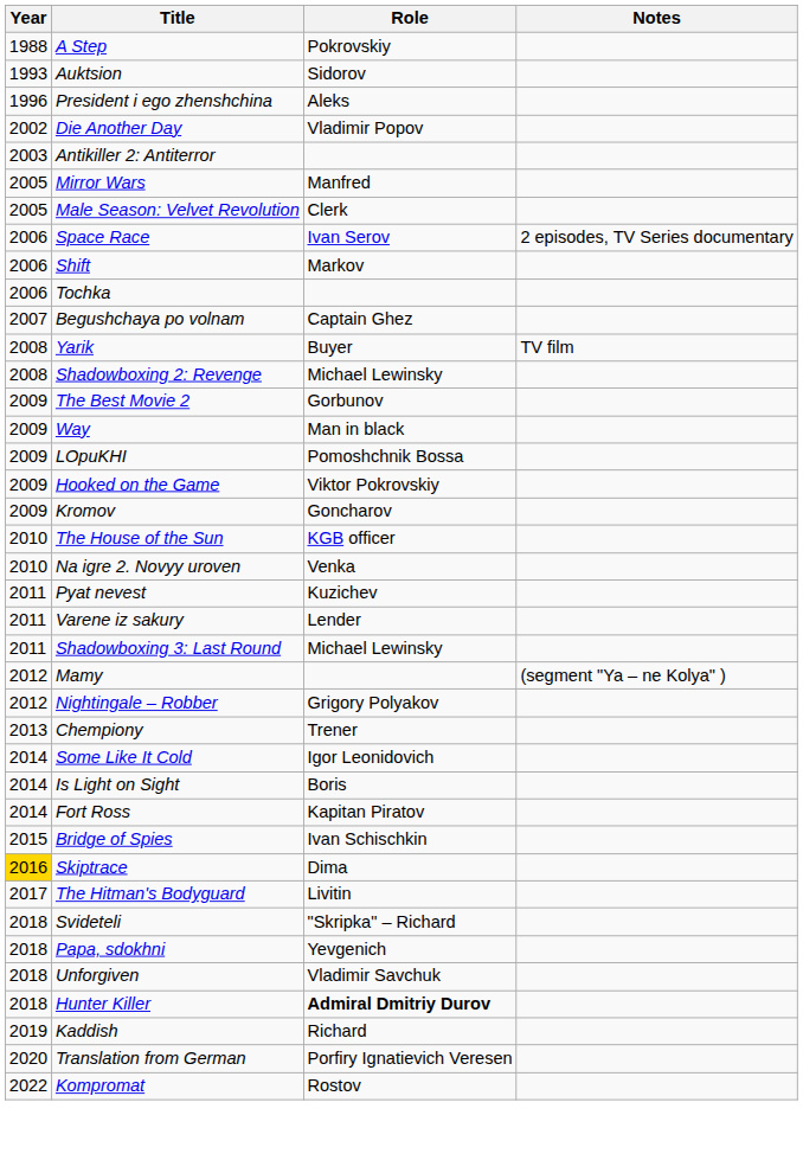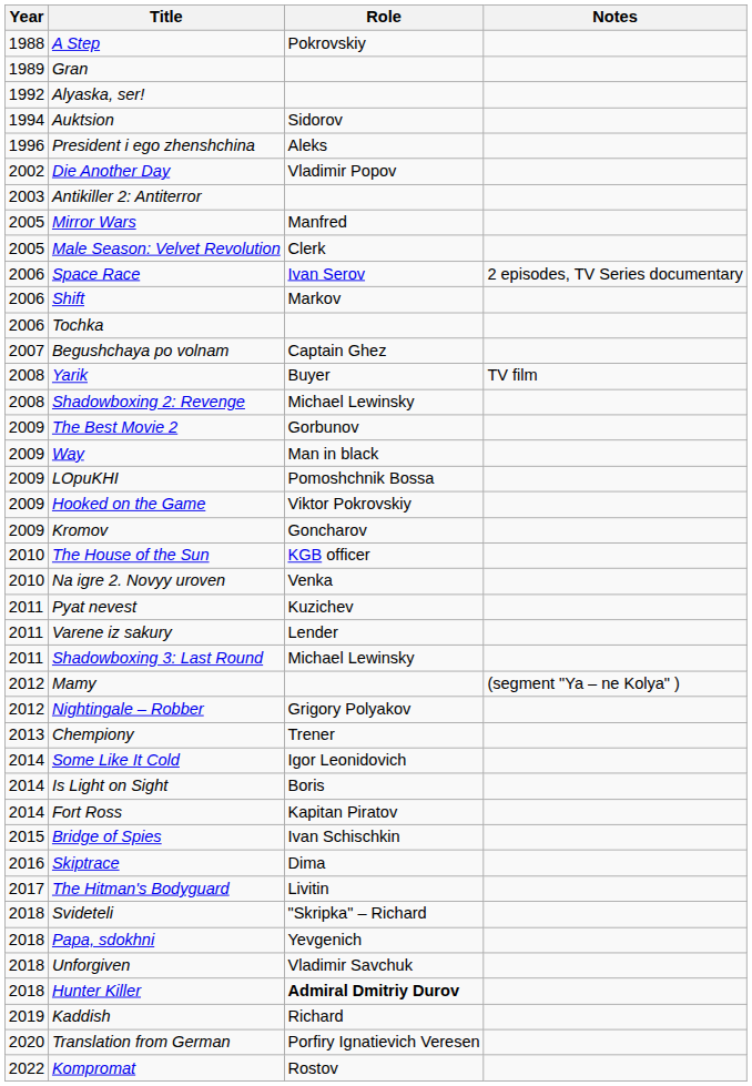+ row: 1989 | Gran
+ row: 1992 | Alyaska, ser!
Auktsion | Year: 1993 -> 1994
Skiptrace | Year: gold background -> no background
